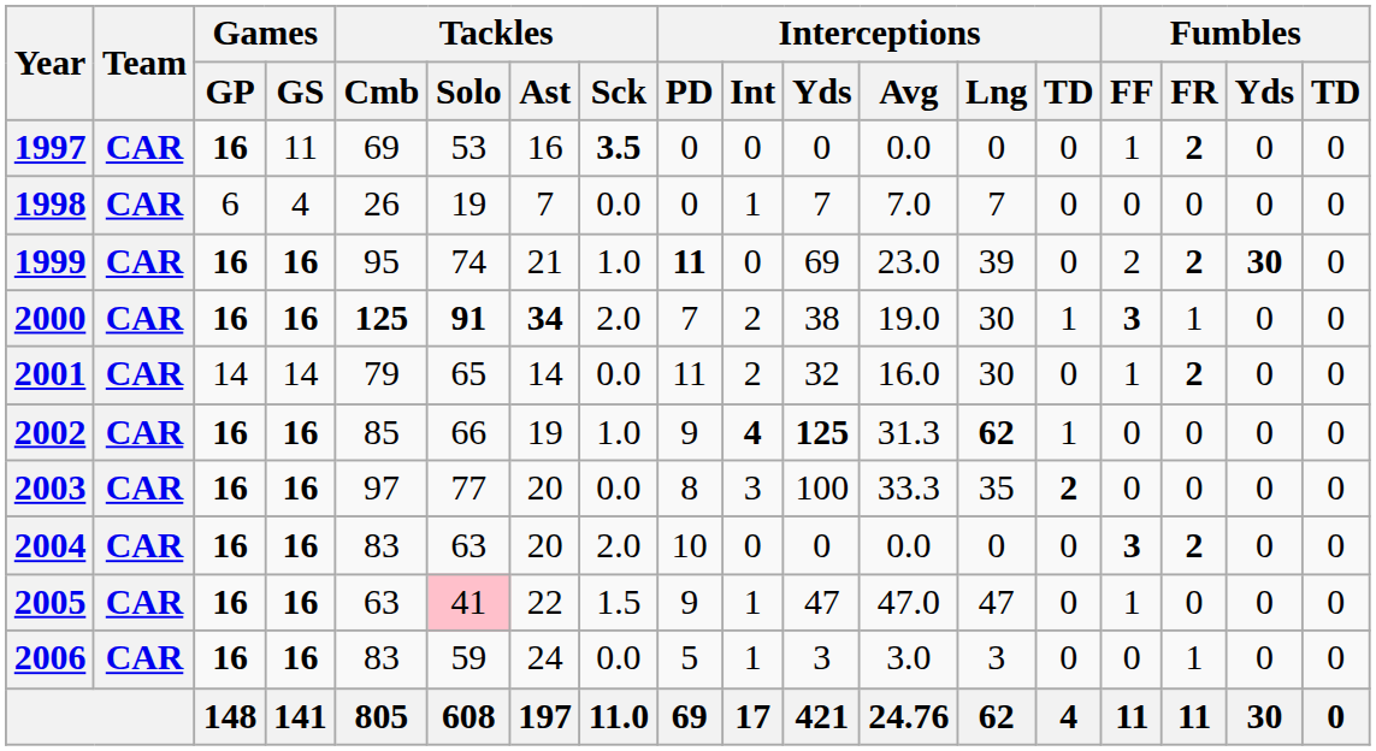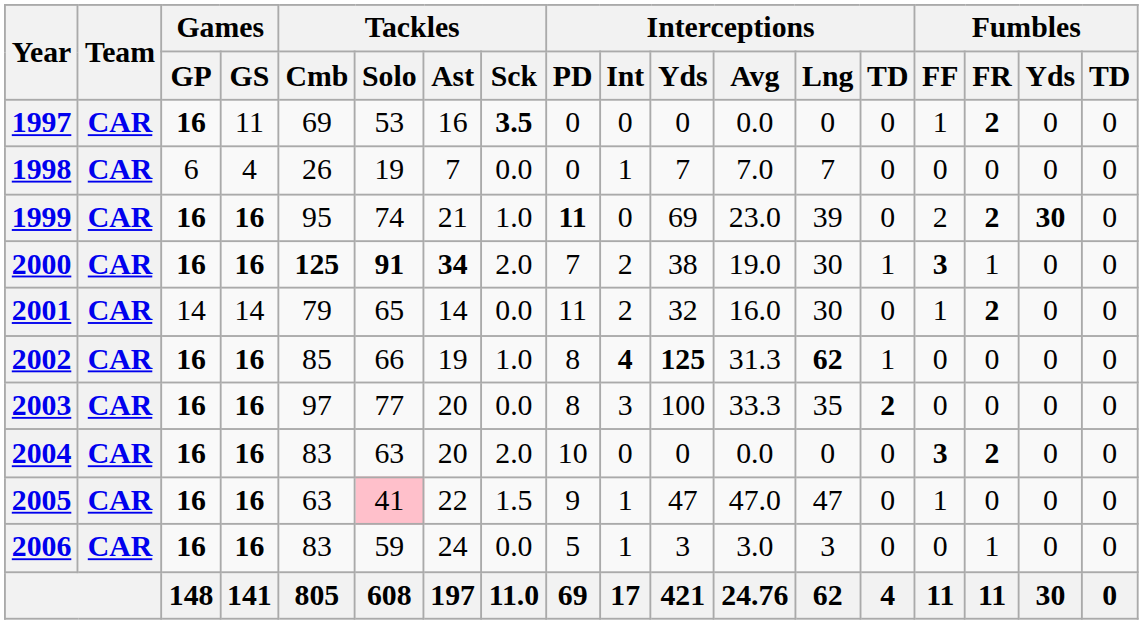2002 | Interceptions / PD: 9 -> 8
